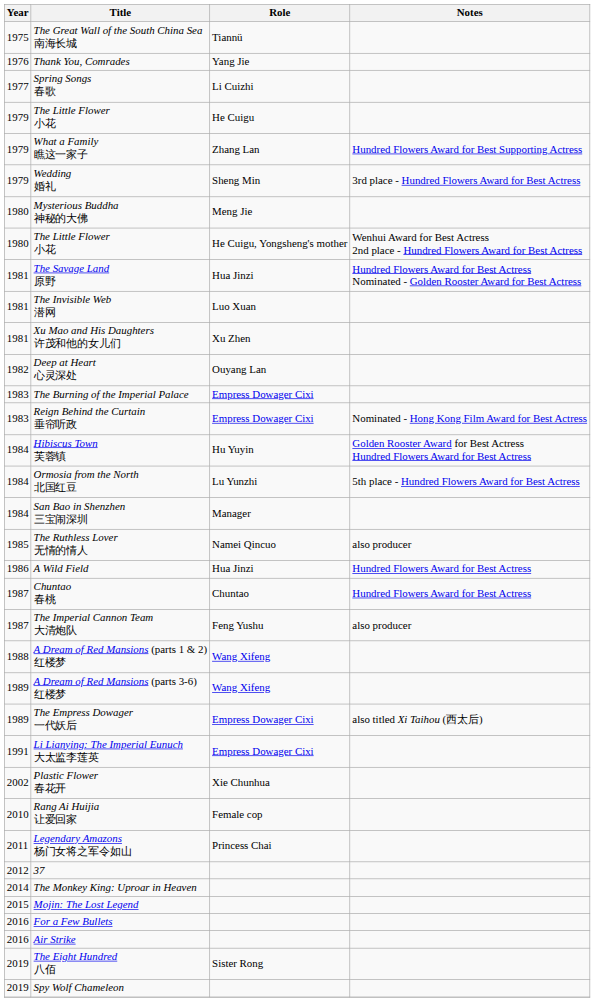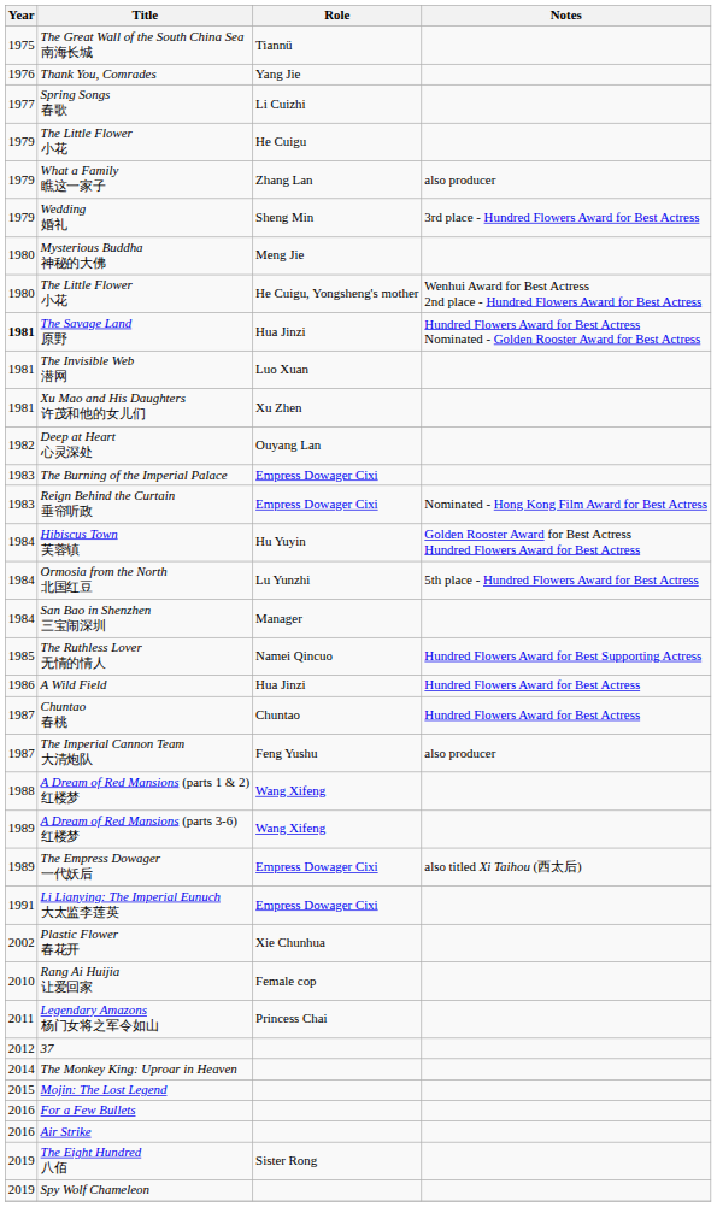What a Family 瞧这一家子 | Notes: Hundred Flowers Award for Best Supporting Actress -> also producer
The Savage Land 原野 | Year: normal -> bold
The Ruthless Lover 无情的情人 | Notes: also producer -> Hundred Flowers Award for Best Supporting Actress
